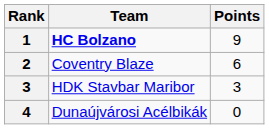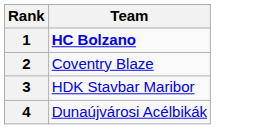- column: Points | 9 | 6 | 3 | 0
